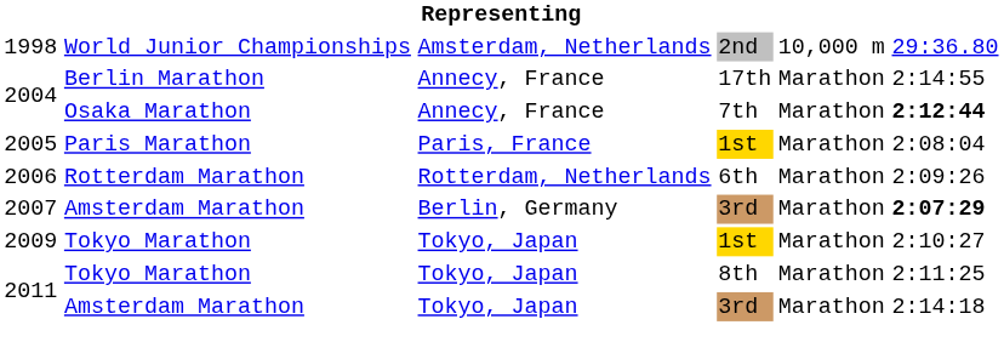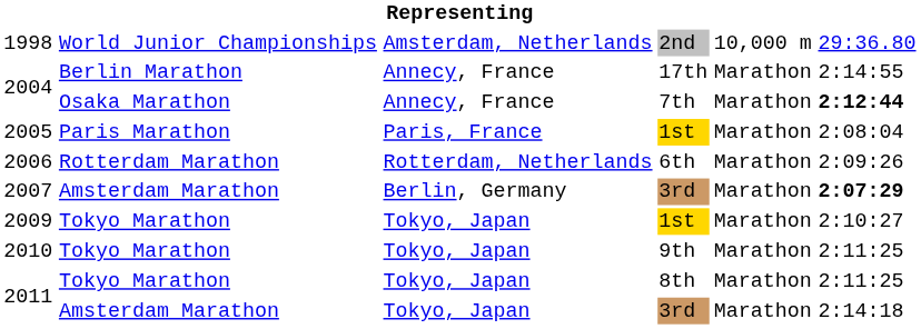+ row: 2010 | Tokyo Marathon | Tokyo, Japan | 9th | Marathon | 2:11:25
